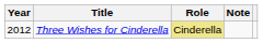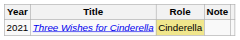Three Wishes for Cinderella | Year: 2012 -> 2021
